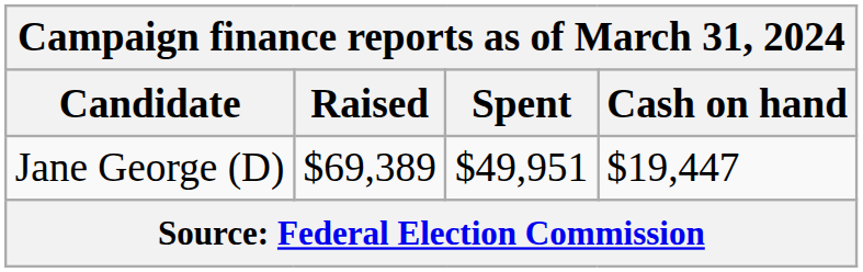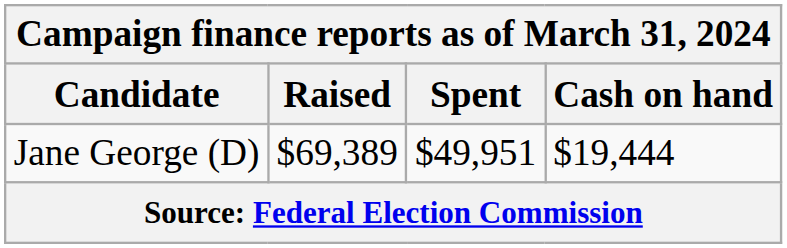Jane George (D) | Cash on hand: $19,447 -> $19,444
